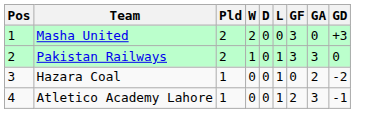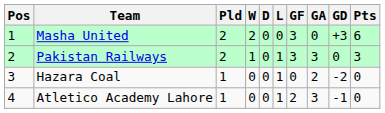+ column: Pts | 6 | 3 | 0 | 0
